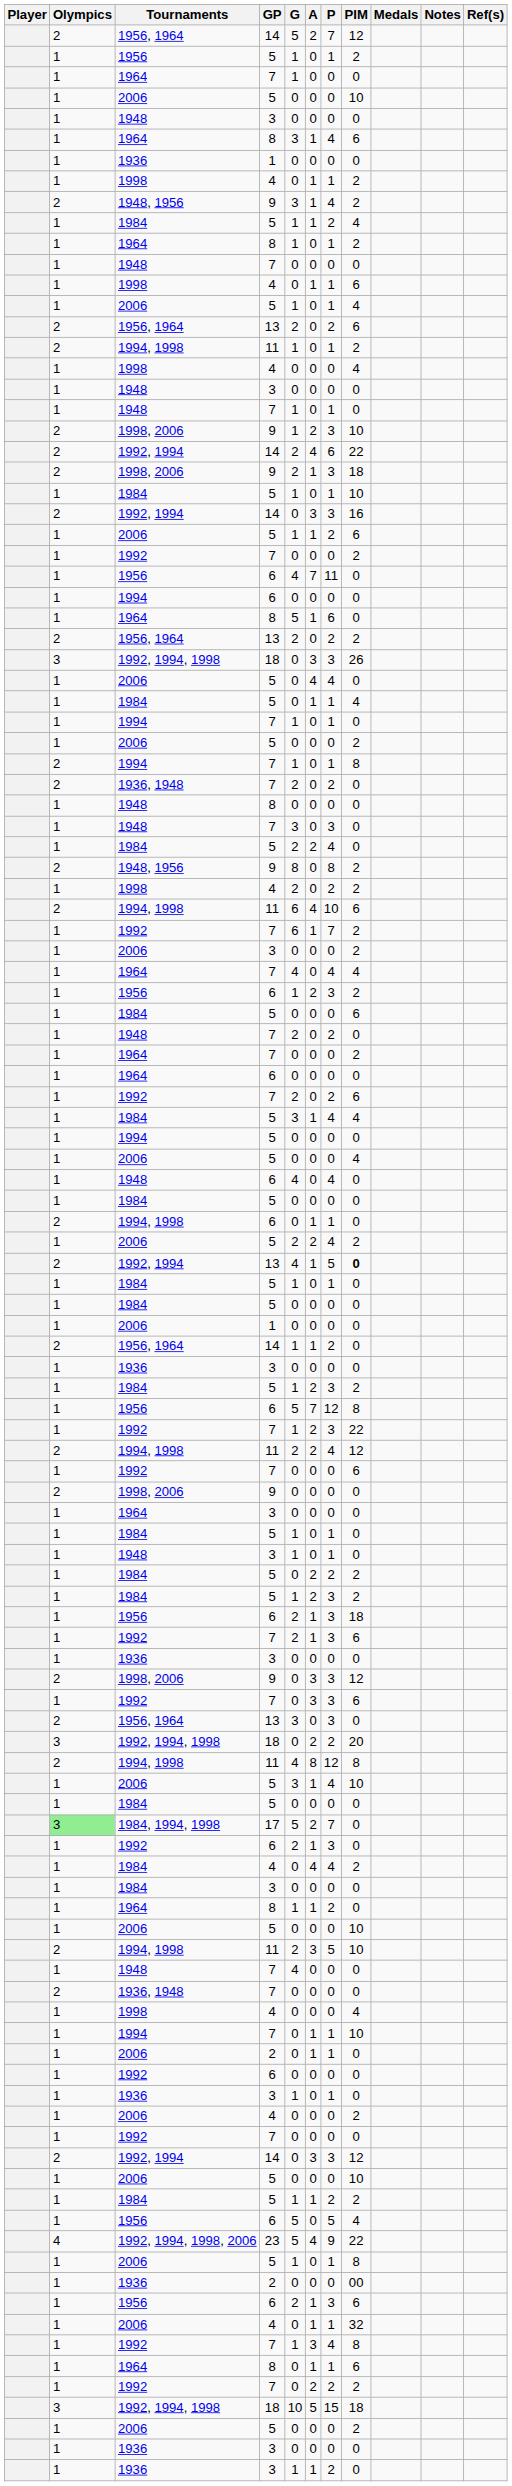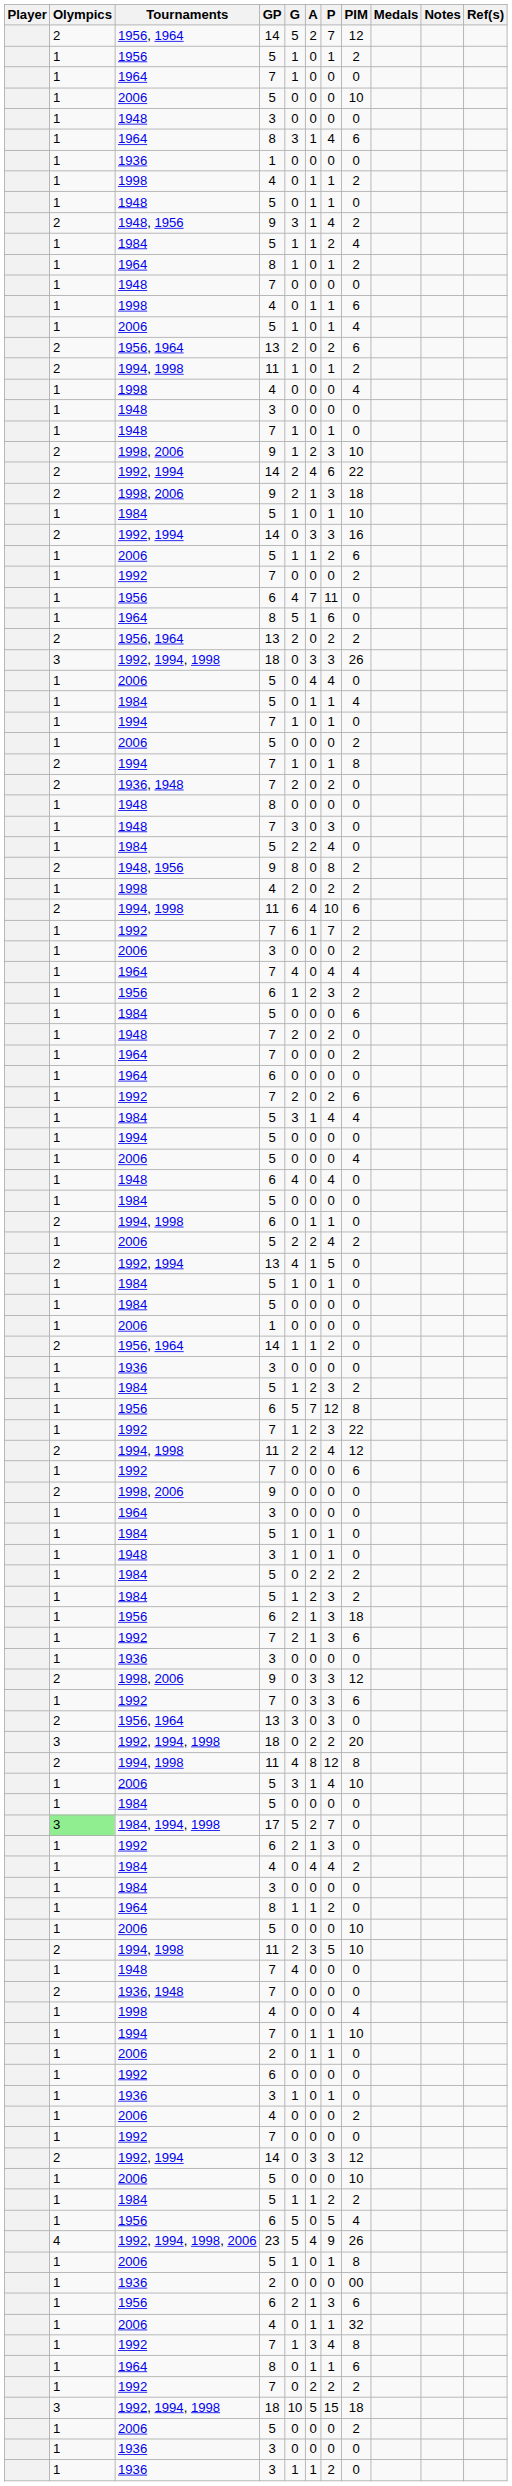+ row: 1 | 1948 | 5 | 0 | 1 | 1 | 0
- row: 1 | 1994 | 6 | 0 | 0 | 0 | 0
1992, 1994 / 13 | PIM: bold -> normal
1992, 1994, 1998, 2006 | PIM: 22 -> 26
